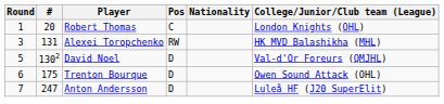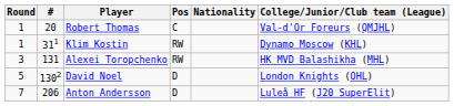Robert Thomas | College/Junior/Club team (League): London Knights (OHL) -> Val-d'Or Foreurs (QMJHL)
+ row: 1 | 311 | Klim Kostin | RW | Dynamo Moscow (KHL)
David Noel | College/Junior/Club team (League): Val-d'Or Foreurs (QMJHL) -> London Knights (OHL)
- row: 6 | 175 | Trenton Bourque | D | Owen Sound Attack (OHL)
Anton Andersson | #: 247 -> 206
